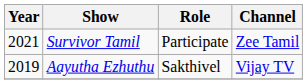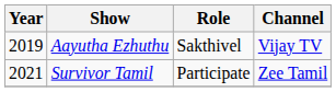rows swapped: Aayutha Ezhuthu <-> Survivor Tamil
